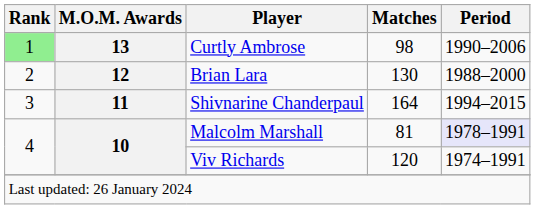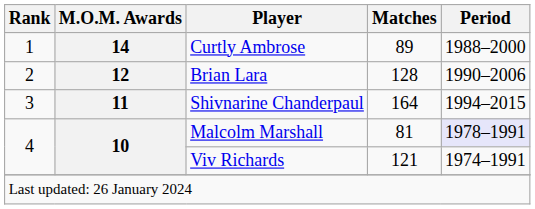Curtly Ambrose | Rank: lightgreen background -> no background
Curtly Ambrose | M.O.M. Awards: 13 -> 14
Curtly Ambrose | Matches: 98 -> 89
Curtly Ambrose | Period: 1990–2006 -> 1988–2000
Brian Lara | Matches: 130 -> 128
Brian Lara | Period: 1988–2000 -> 1990–2006
Viv Richards | Matches: 120 -> 121
